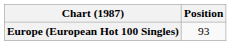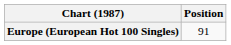Europe (European Hot 100 Singles) | Position: 93 -> 91
